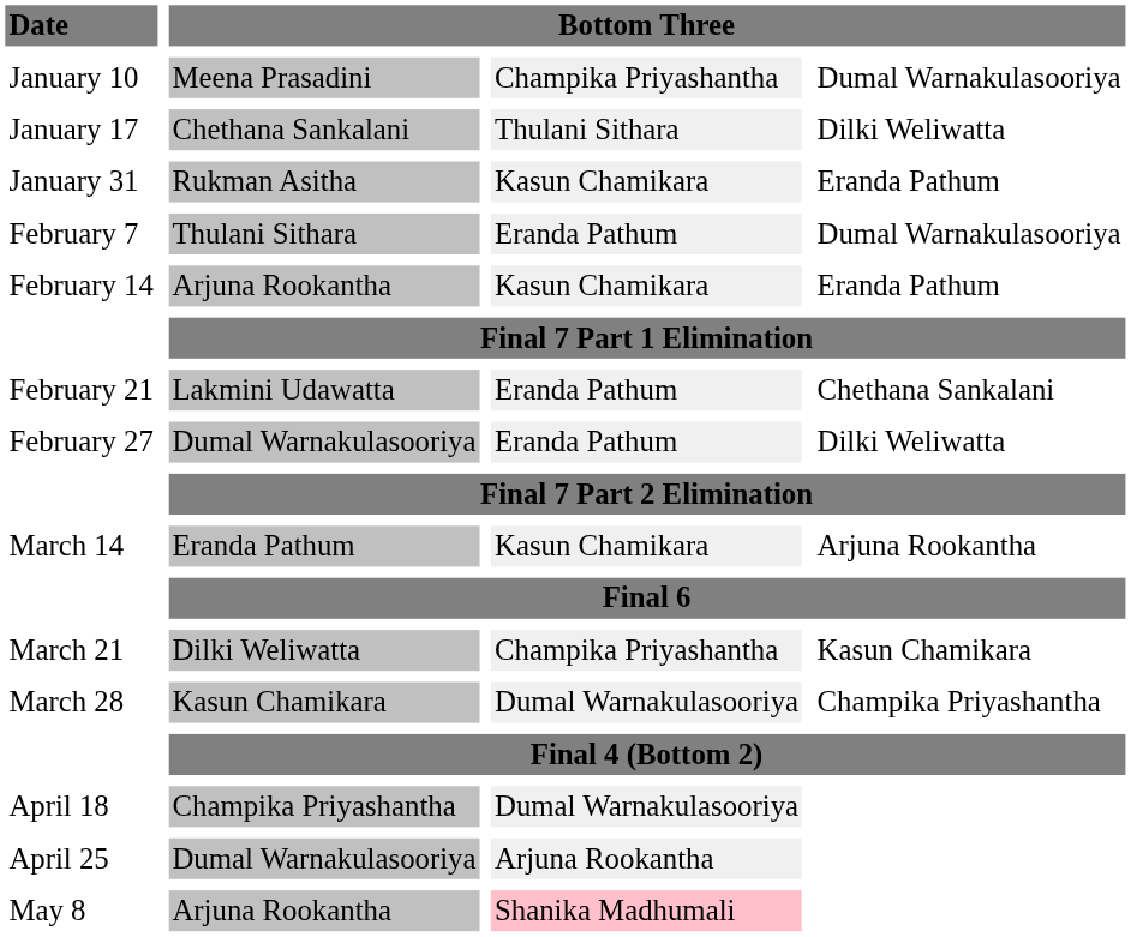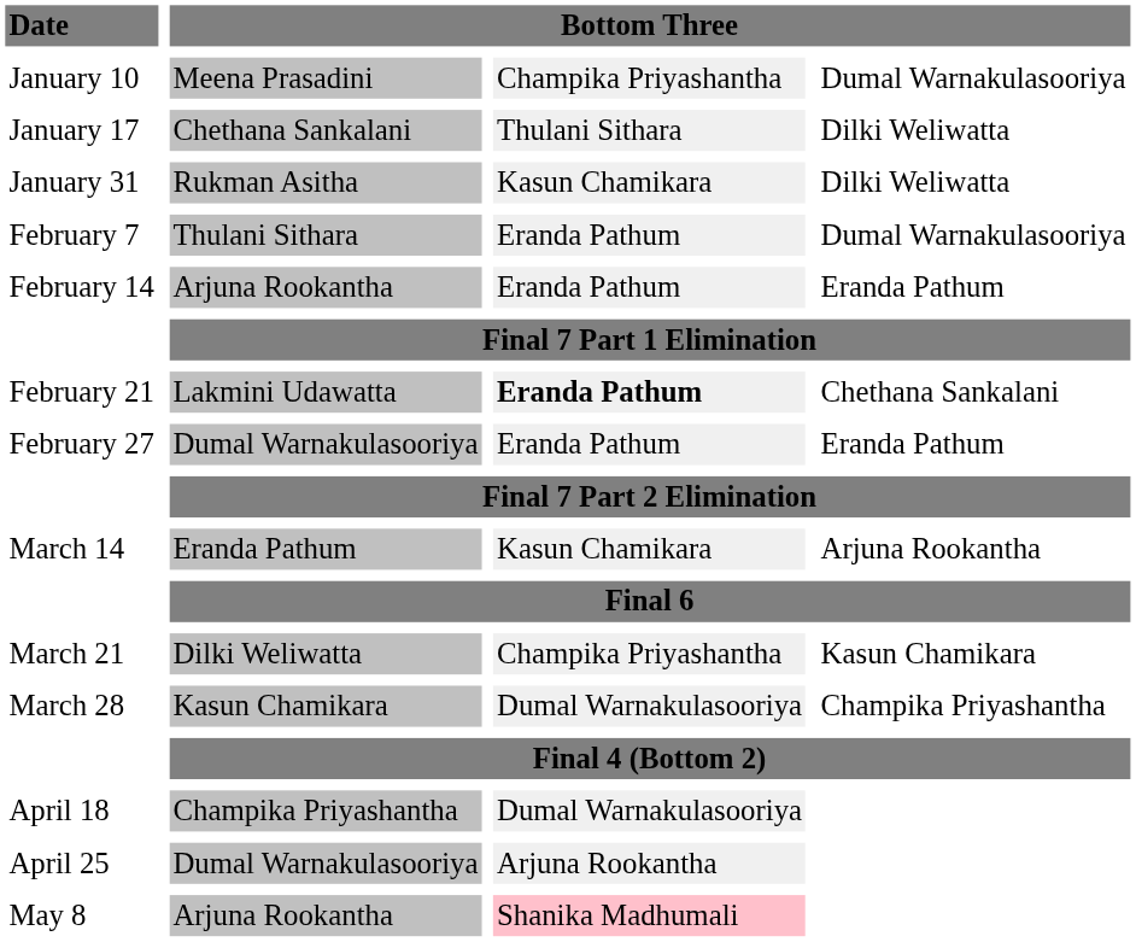Rukman Asitha | column 4: Eranda Pathum -> Dilki Weliwatta
February 14 / Arjuna Rookantha | column 3: Kasun Chamikara -> Eranda Pathum
Lakmini Udawatta | column 3: normal -> bold
February 27 / Dumal Warnakulasooriya | column 4: Dilki Weliwatta -> Eranda Pathum
